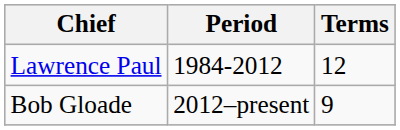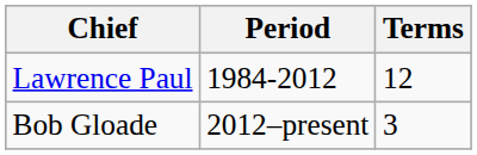Bob Gloade | Terms: 9 -> 3
